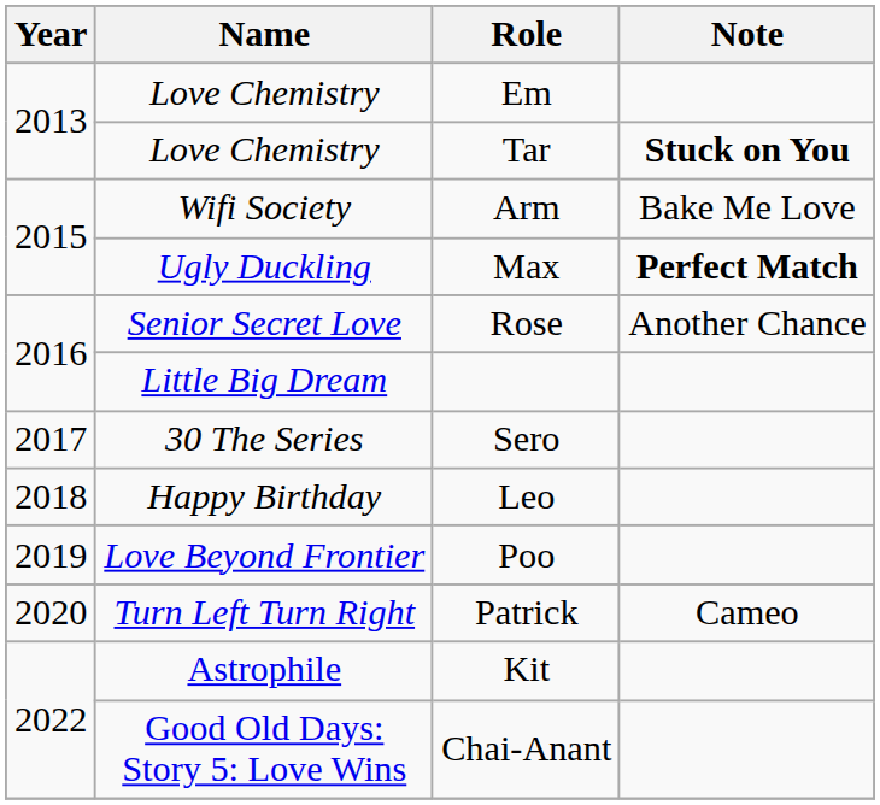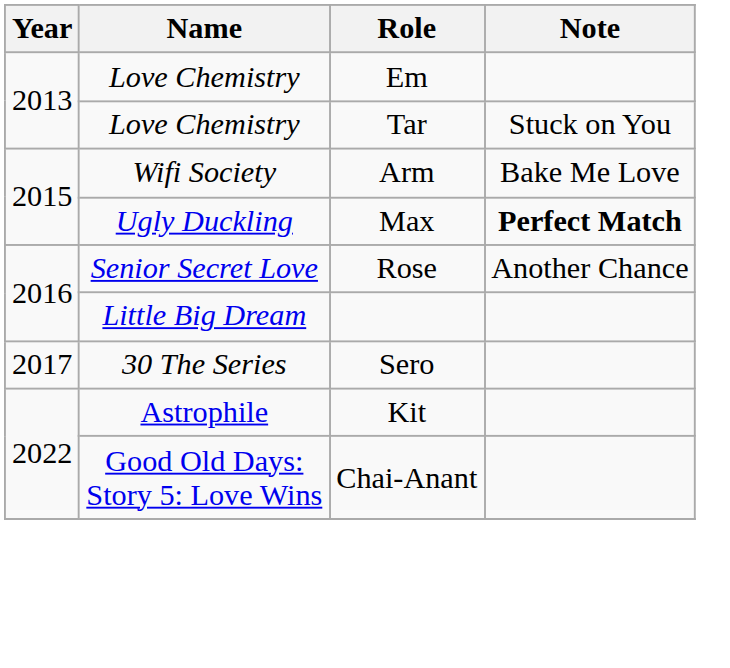Tar | Note: bold -> normal
- row: 2018 | Happy Birthday | Leo
- row: 2019 | Love Beyond Frontier | Poo
- row: 2020 | Turn Left Turn Right | Patrick | Cameo
